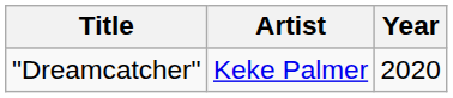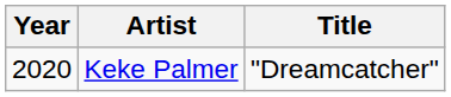columns swapped: Year <-> Title
